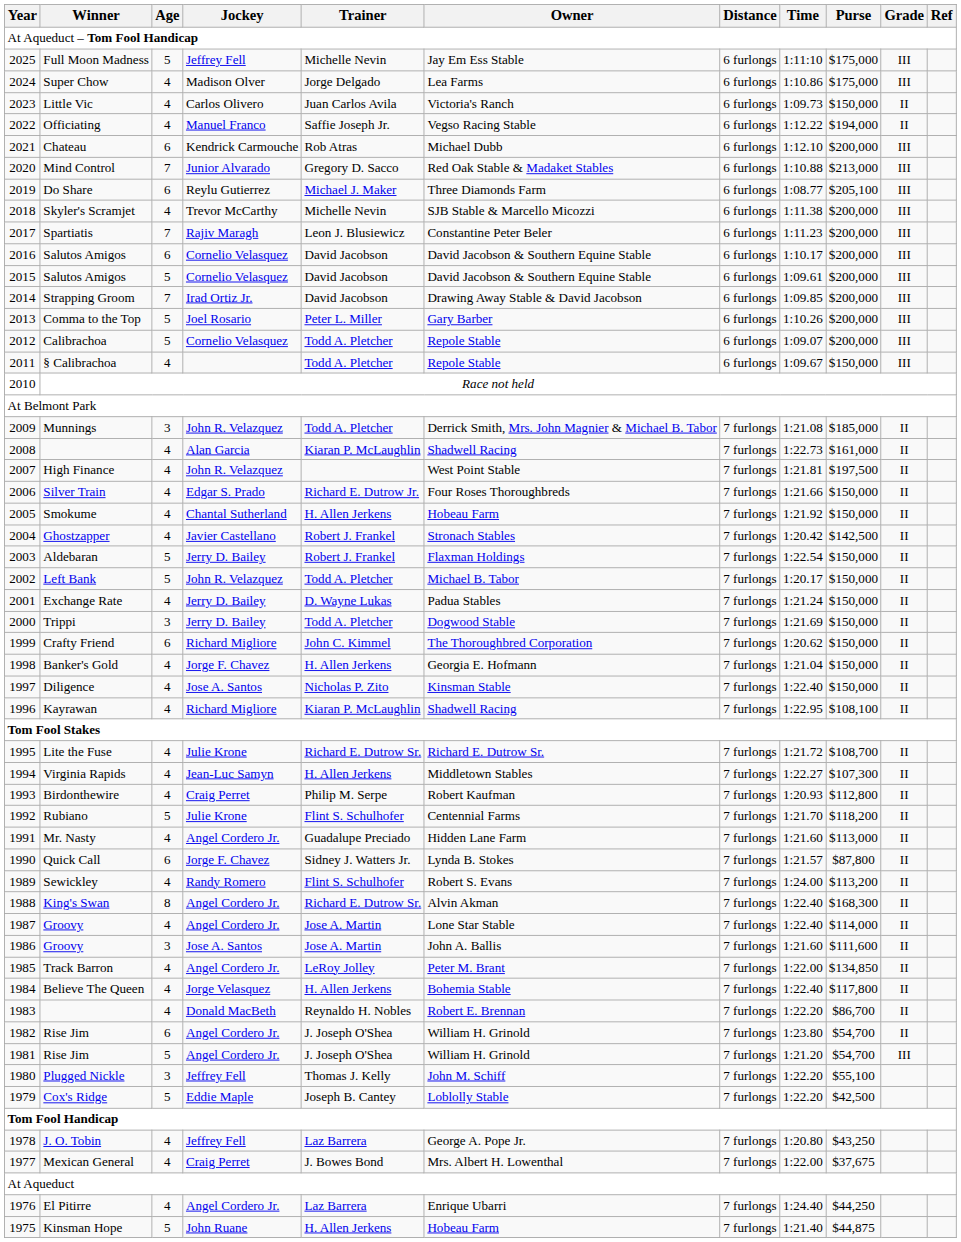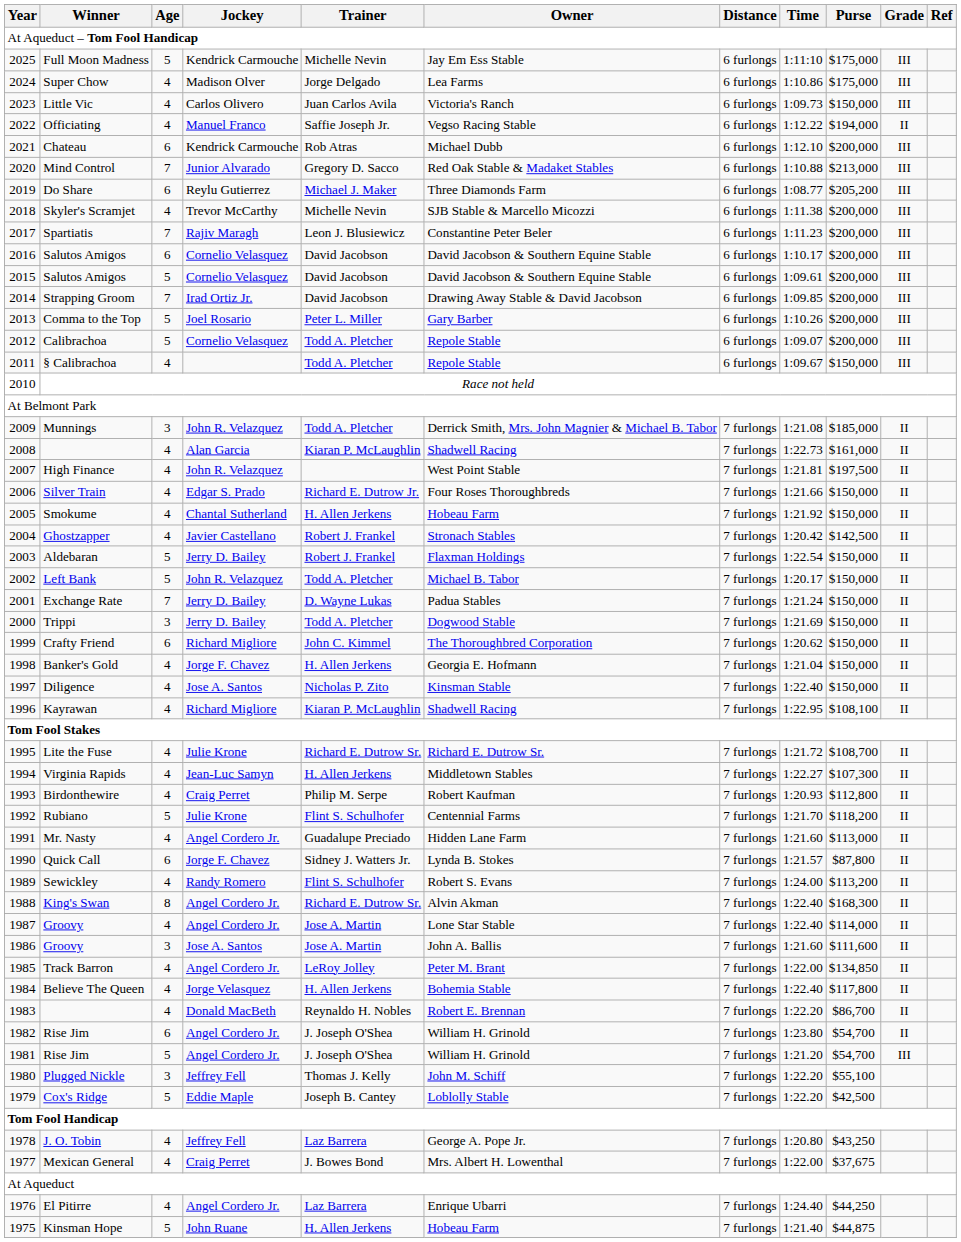Full Moon Madness | Jockey: Jeffrey Fell -> Kendrick Carmouche
Little Vic | Grade: II -> III
Do Share | Purse: $205,100 -> $205,200
Exchange Rate | Age: 4 -> 7
